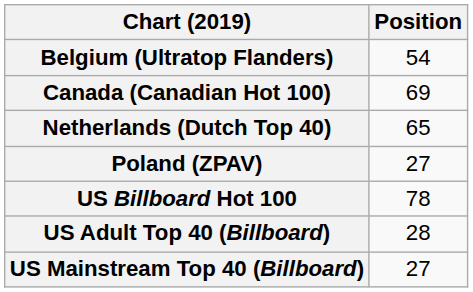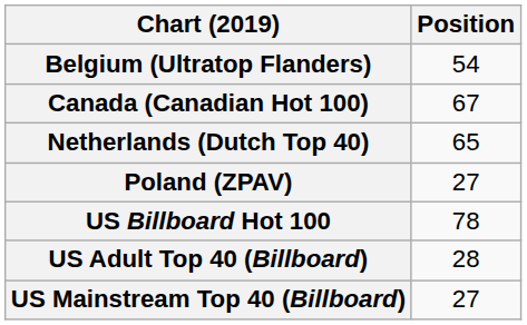Canada (Canadian Hot 100) | Position: 69 -> 67
